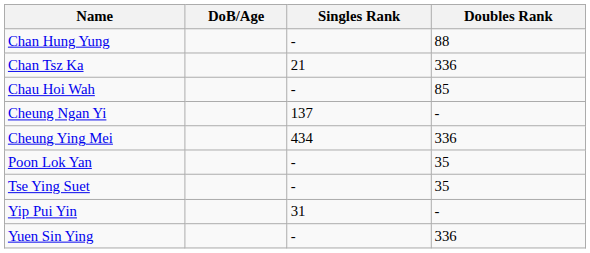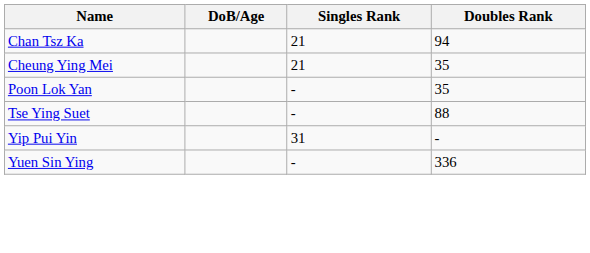- row: Chan Hung Yung | - | 88
Chan Tsz Ka | Doubles Rank: 336 -> 94
- row: Chau Hoi Wah | - | 85
- row: Cheung Ngan Yi | 137 | -
Cheung Ying Mei | Singles Rank: 434 -> 21
Cheung Ying Mei | Doubles Rank: 336 -> 35
Tse Ying Suet | Doubles Rank: 35 -> 88
